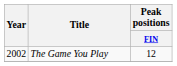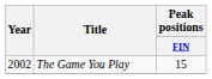The Game You Play | Peak positions / FIN: 12 -> 15
